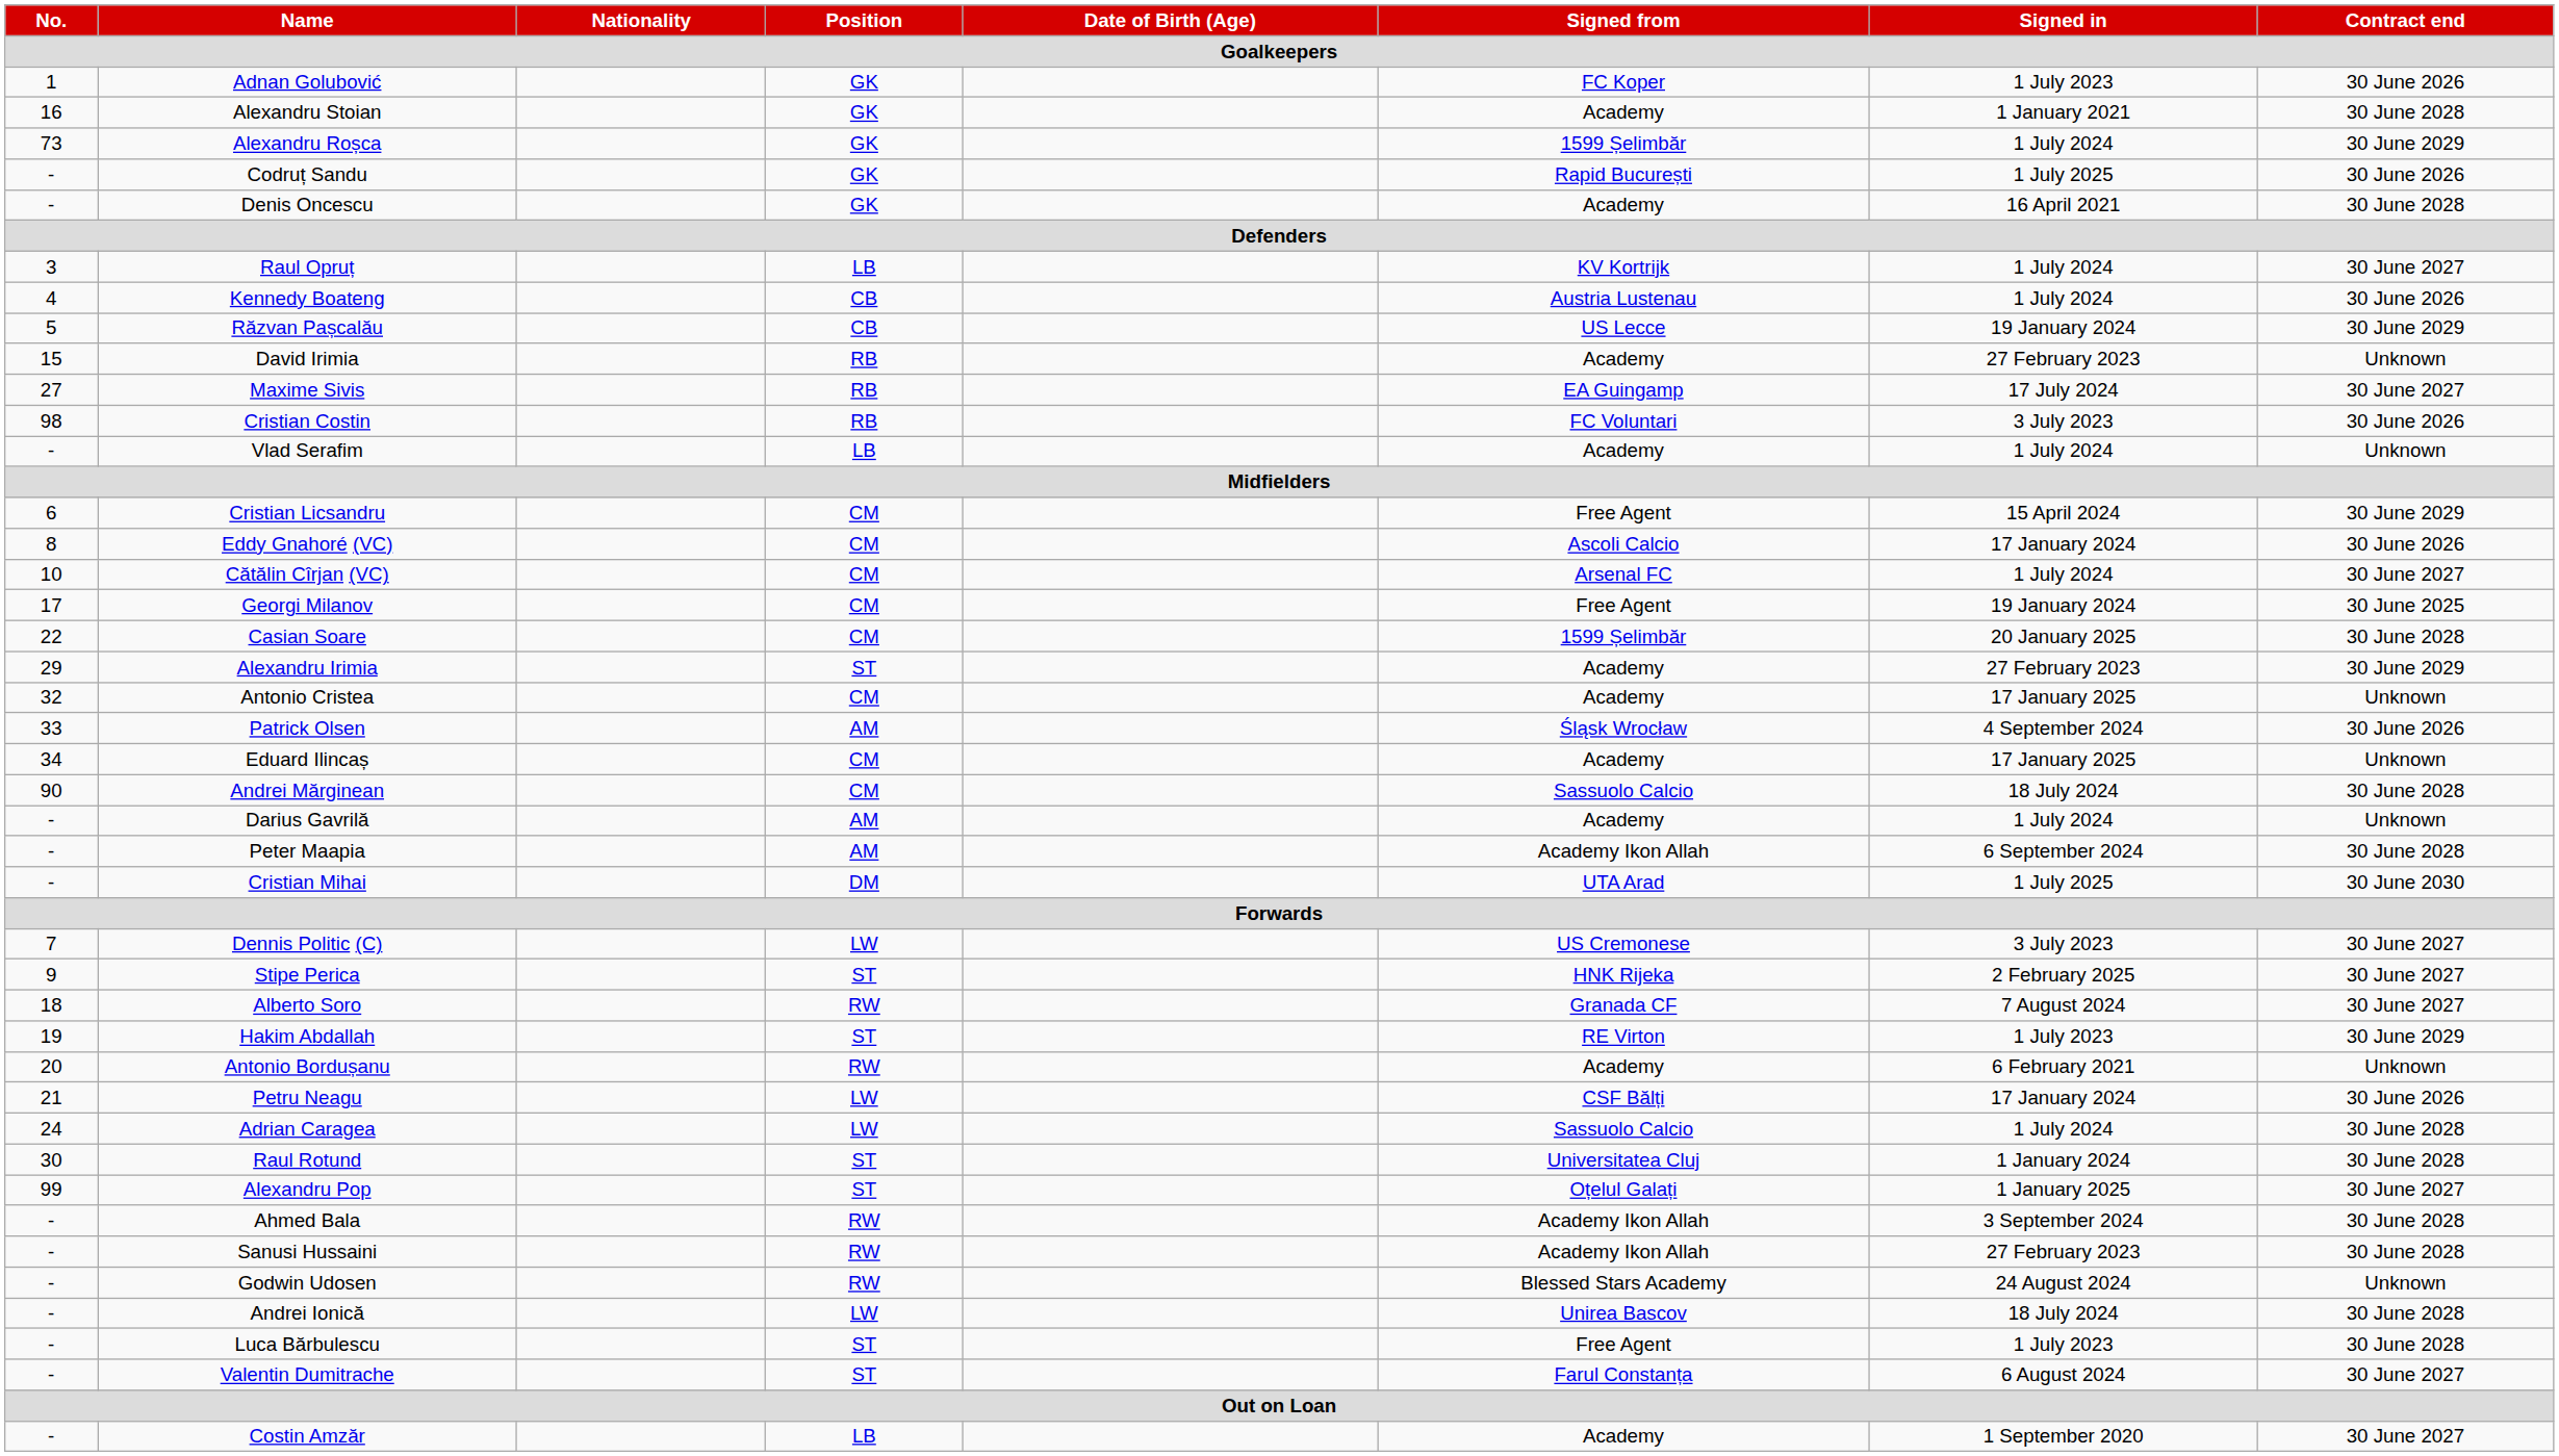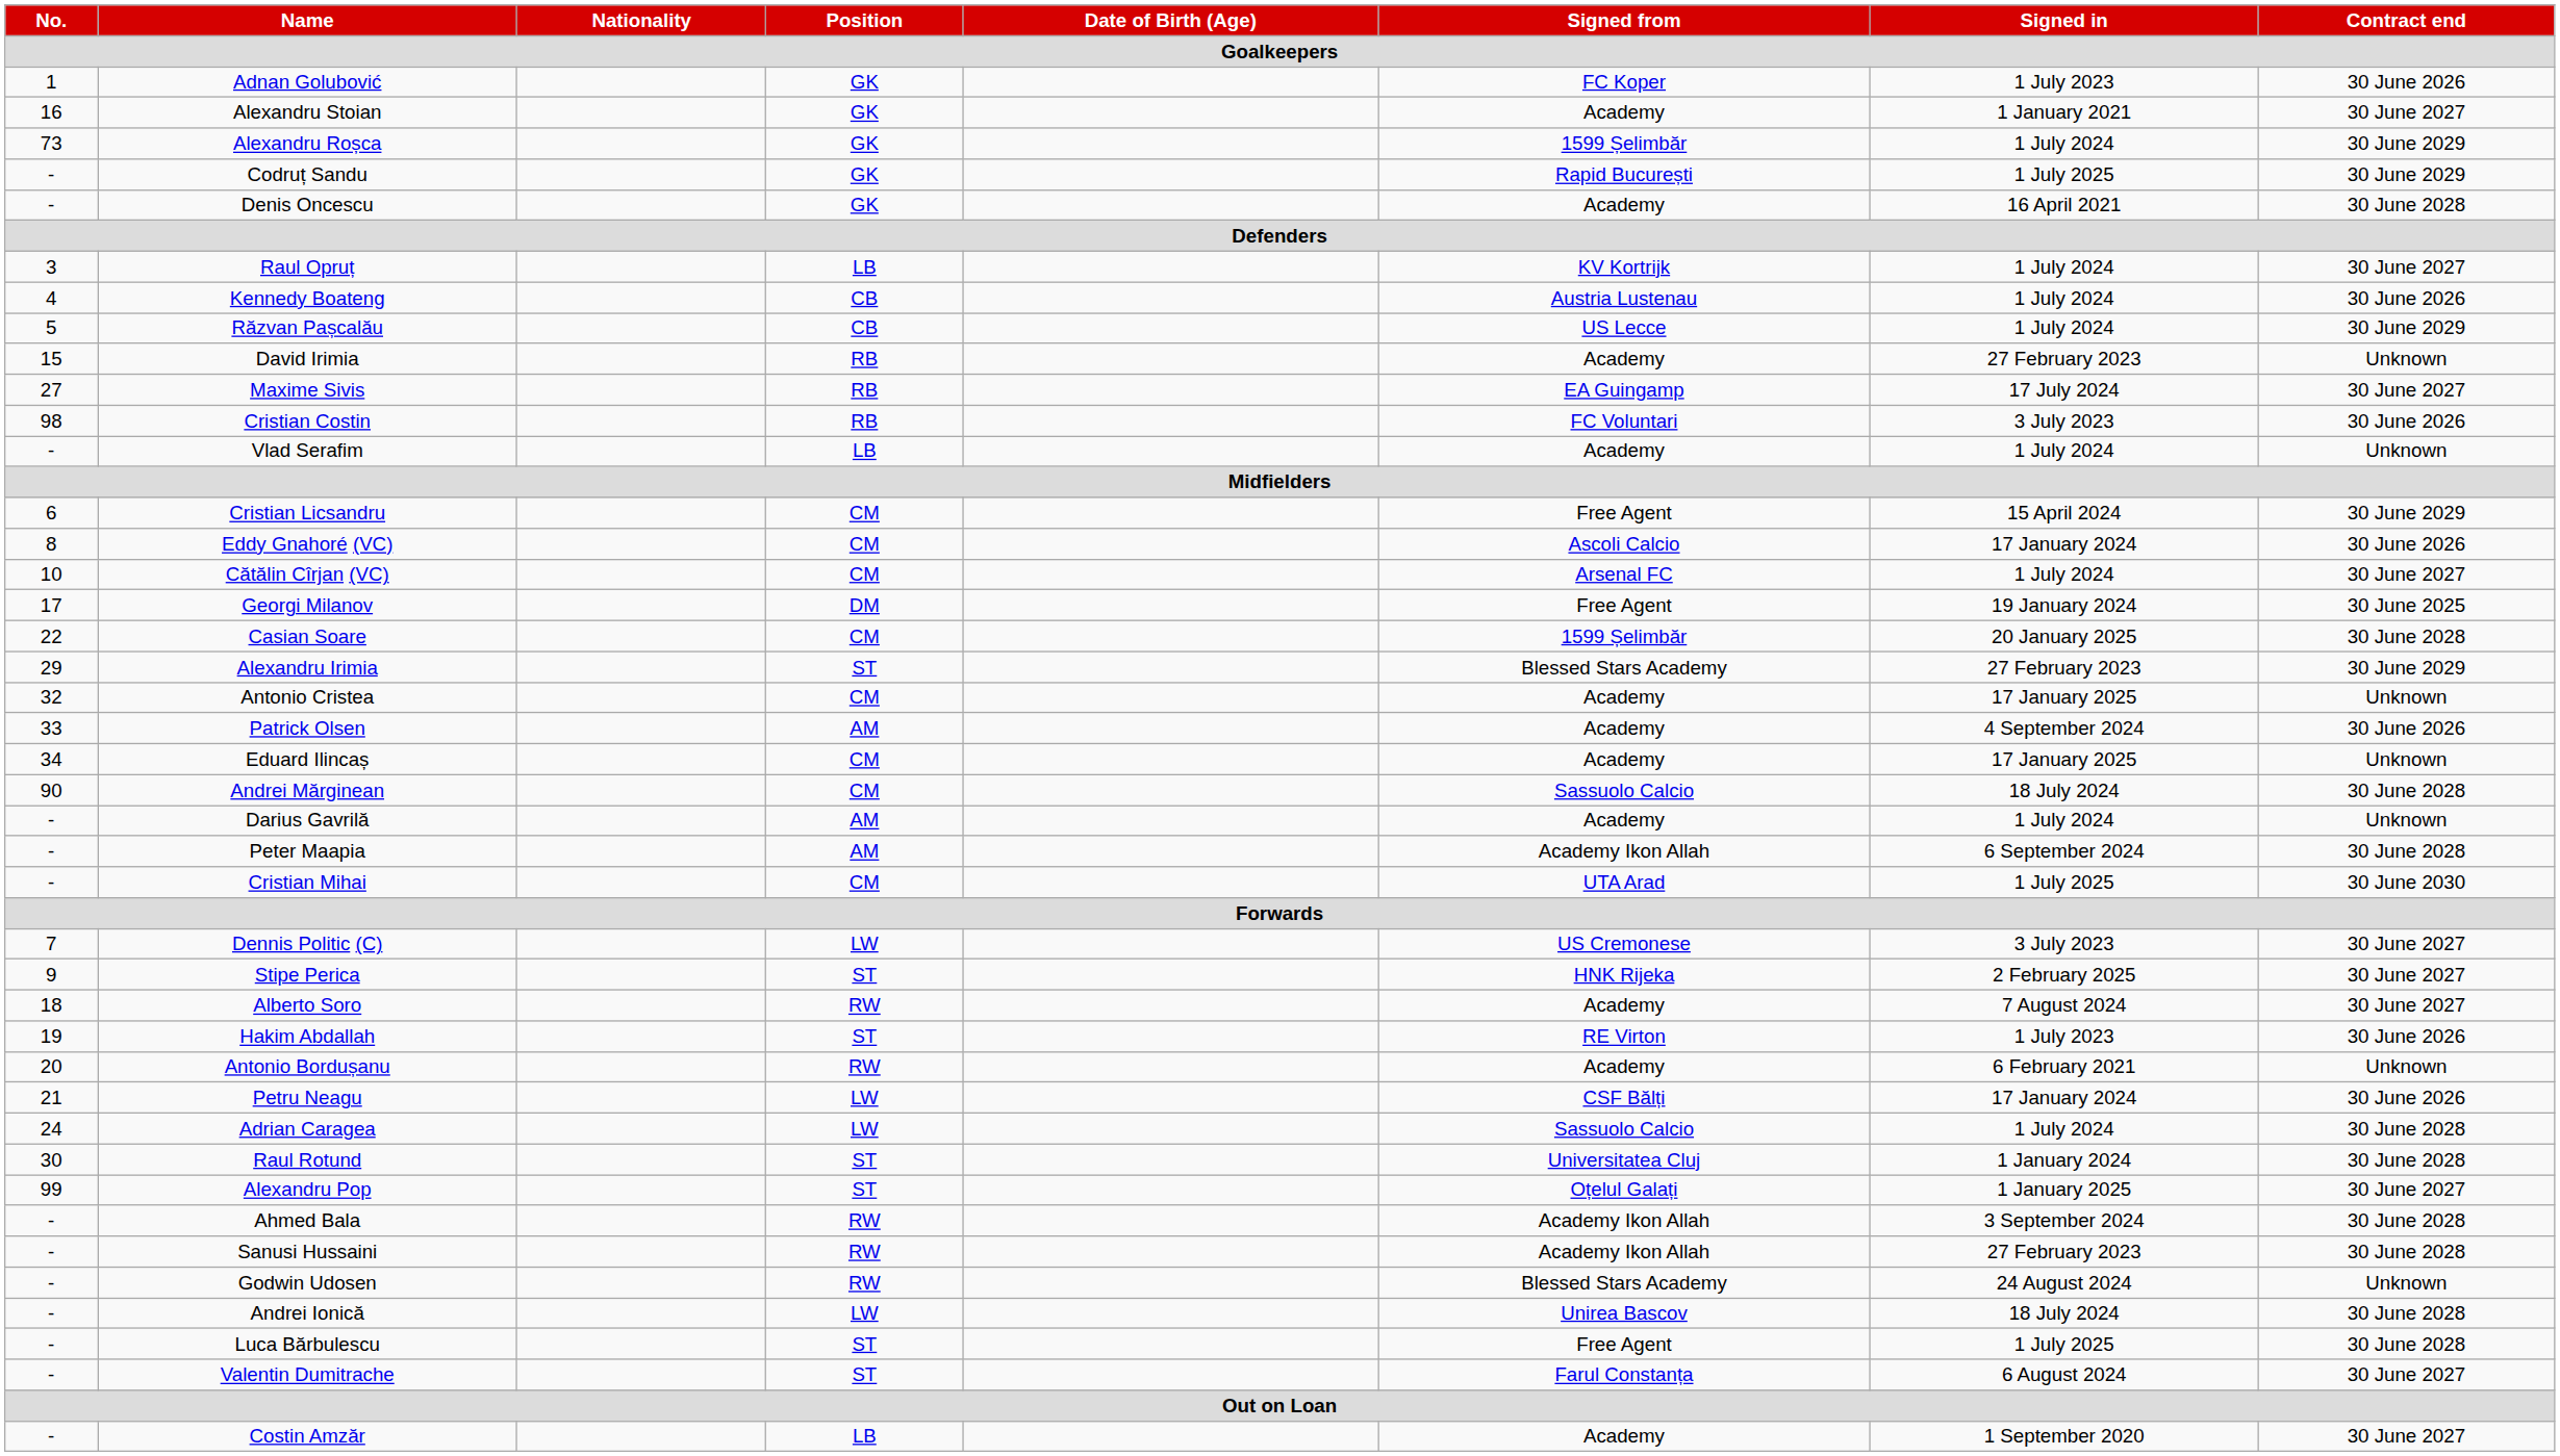Alexandru Stoian | Contract end: 30 June 2028 -> 30 June 2027
Codruț Sandu | Contract end: 30 June 2026 -> 30 June 2029
Răzvan Pașcalău | Signed in: 19 January 2024 -> 1 July 2024
Georgi Milanov | Position: CM -> DM
Alexandru Irimia | Signed from: Academy -> Blessed Stars Academy
Patrick Olsen | Signed from: Śląsk Wrocław -> Academy
Cristian Mihai | Position: DM -> CM
Alberto Soro | Signed from: Granada CF -> Academy
Hakim Abdallah | Contract end: 30 June 2029 -> 30 June 2026
Luca Bărbulescu | Signed in: 1 July 2023 -> 1 July 2025
